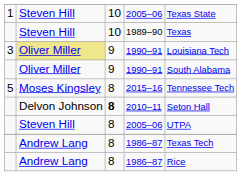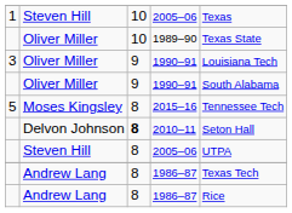1 / 2005–06 | column 5: Texas State -> Texas
1989–90 | column 2: Steven Hill -> Oliver Miller
1989–90 | column 5: Texas -> Texas State
3 / 1990–91 | column 2: khaki background -> no background
